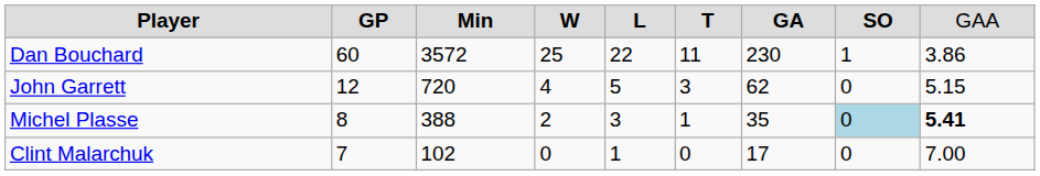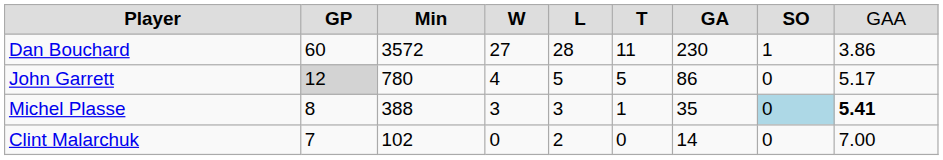Dan Bouchard | column 4: 25 -> 27
Dan Bouchard | column 5: 22 -> 28
John Garrett | column 2: no background -> lightgrey background
John Garrett | column 3: 720 -> 780
John Garrett | column 6: 3 -> 5
John Garrett | column 7: 62 -> 86
John Garrett | column 9: 5.15 -> 5.17
Michel Plasse | column 4: 2 -> 3
Clint Malarchuk | column 5: 1 -> 2
Clint Malarchuk | column 7: 17 -> 14
